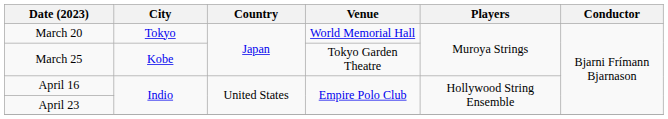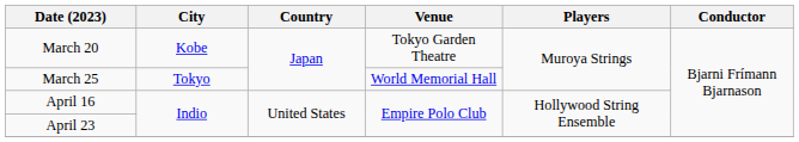March 20 | City: Tokyo -> Kobe
March 20 | Venue: World Memorial Hall -> Tokyo Garden Theatre
March 25 | City: Kobe -> Tokyo
March 25 | Venue: Tokyo Garden Theatre -> World Memorial Hall
